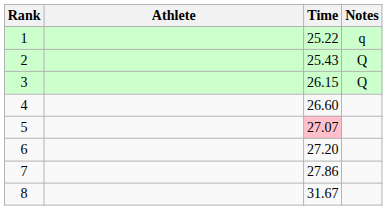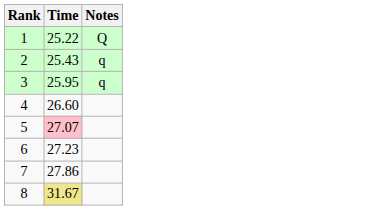- column: Athlete
1 | Notes: q -> Q
2 | Notes: Q -> q
3 | Time: 26.15 -> 25.95
3 | Notes: Q -> q
6 | Time: 27.20 -> 27.23
8 | Time: no background -> khaki background
